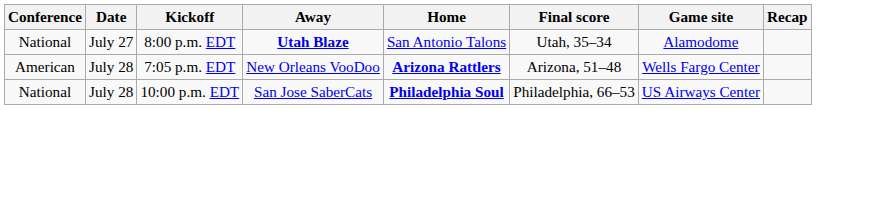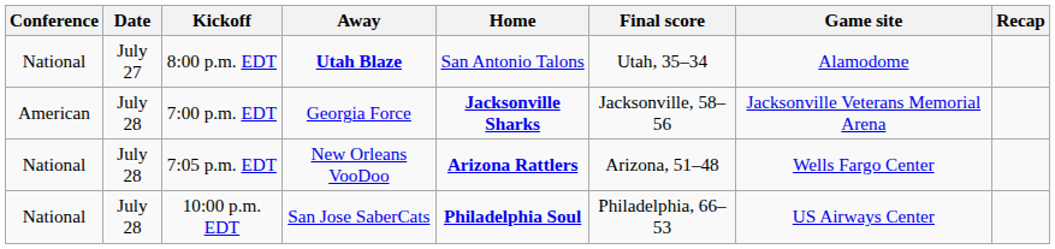+ row: American | July 28 | 7:00 p.m. EDT | Georgia Force | Jacksonville Sharks | Jacksonville, 58–56 | Jacksonville Veterans Memorial Arena
7:05 p.m. EDT | Conference: American -> National
